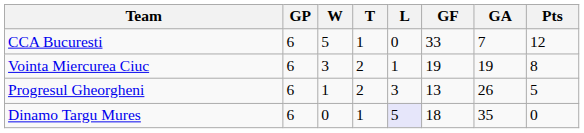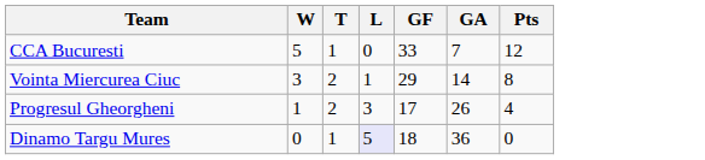- column: GP | 6 | 6 | 6 | 6
Vointa Miercurea Ciuc | GF: 19 -> 29
Vointa Miercurea Ciuc | GA: 19 -> 14
Progresul Gheorgheni | GF: 13 -> 17
Progresul Gheorgheni | Pts: 5 -> 4
Dinamo Targu Mures | GA: 35 -> 36
